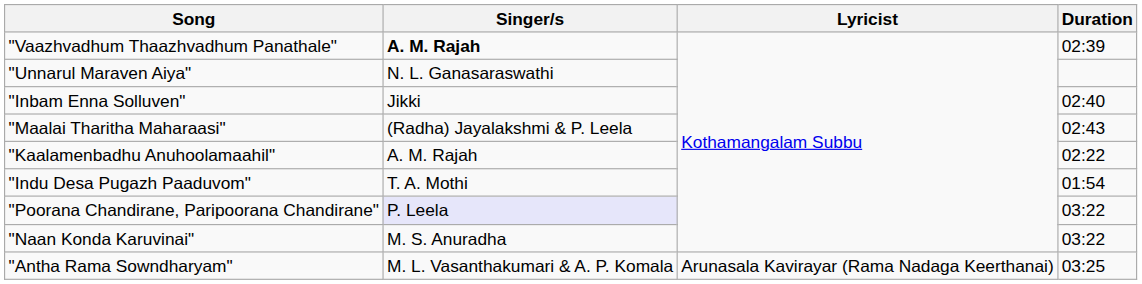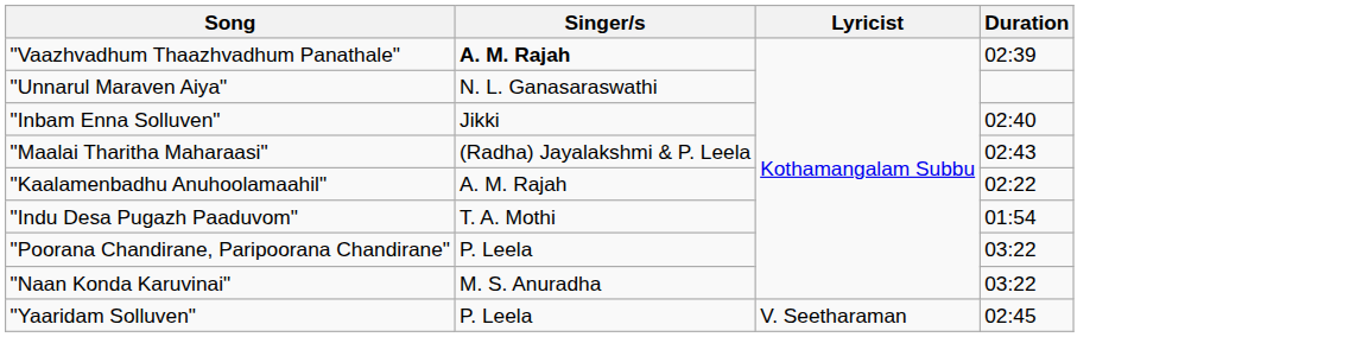"Poorana Chandirane, Paripoorana Chandirane" | Singer/s: lavender background -> no background
- row: "Antha Rama Sowndharyam" | M. L. Vasanthakumari & A. P. Komala | Arunasala Kavirayar (Rama Nadaga Keerthanai) | 03:25
+ row: "Yaaridam Solluven" | P. Leela | V. Seetharaman | 02:45
